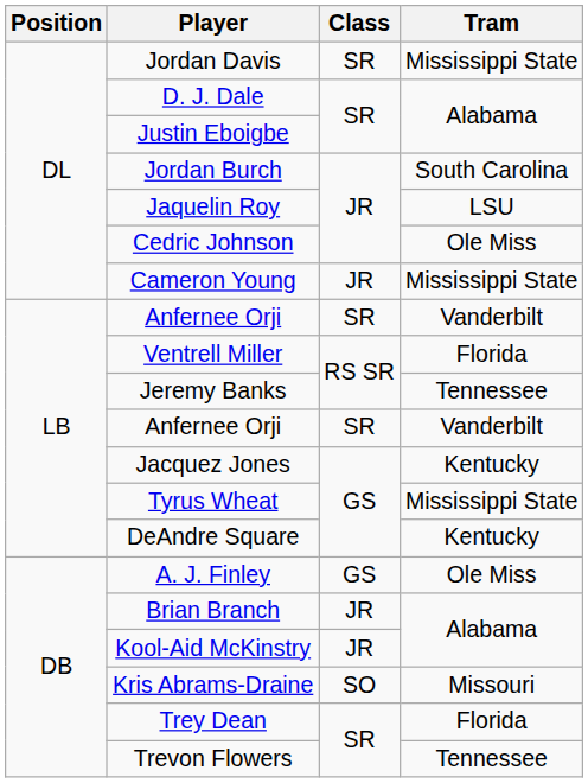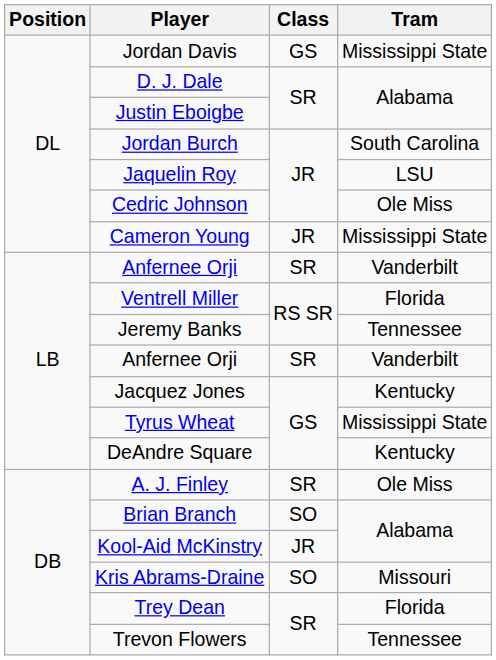Jordan Davis | Class: SR -> GS
A. J. Finley | Class: GS -> SR
Brian Branch | Class: JR -> SO
